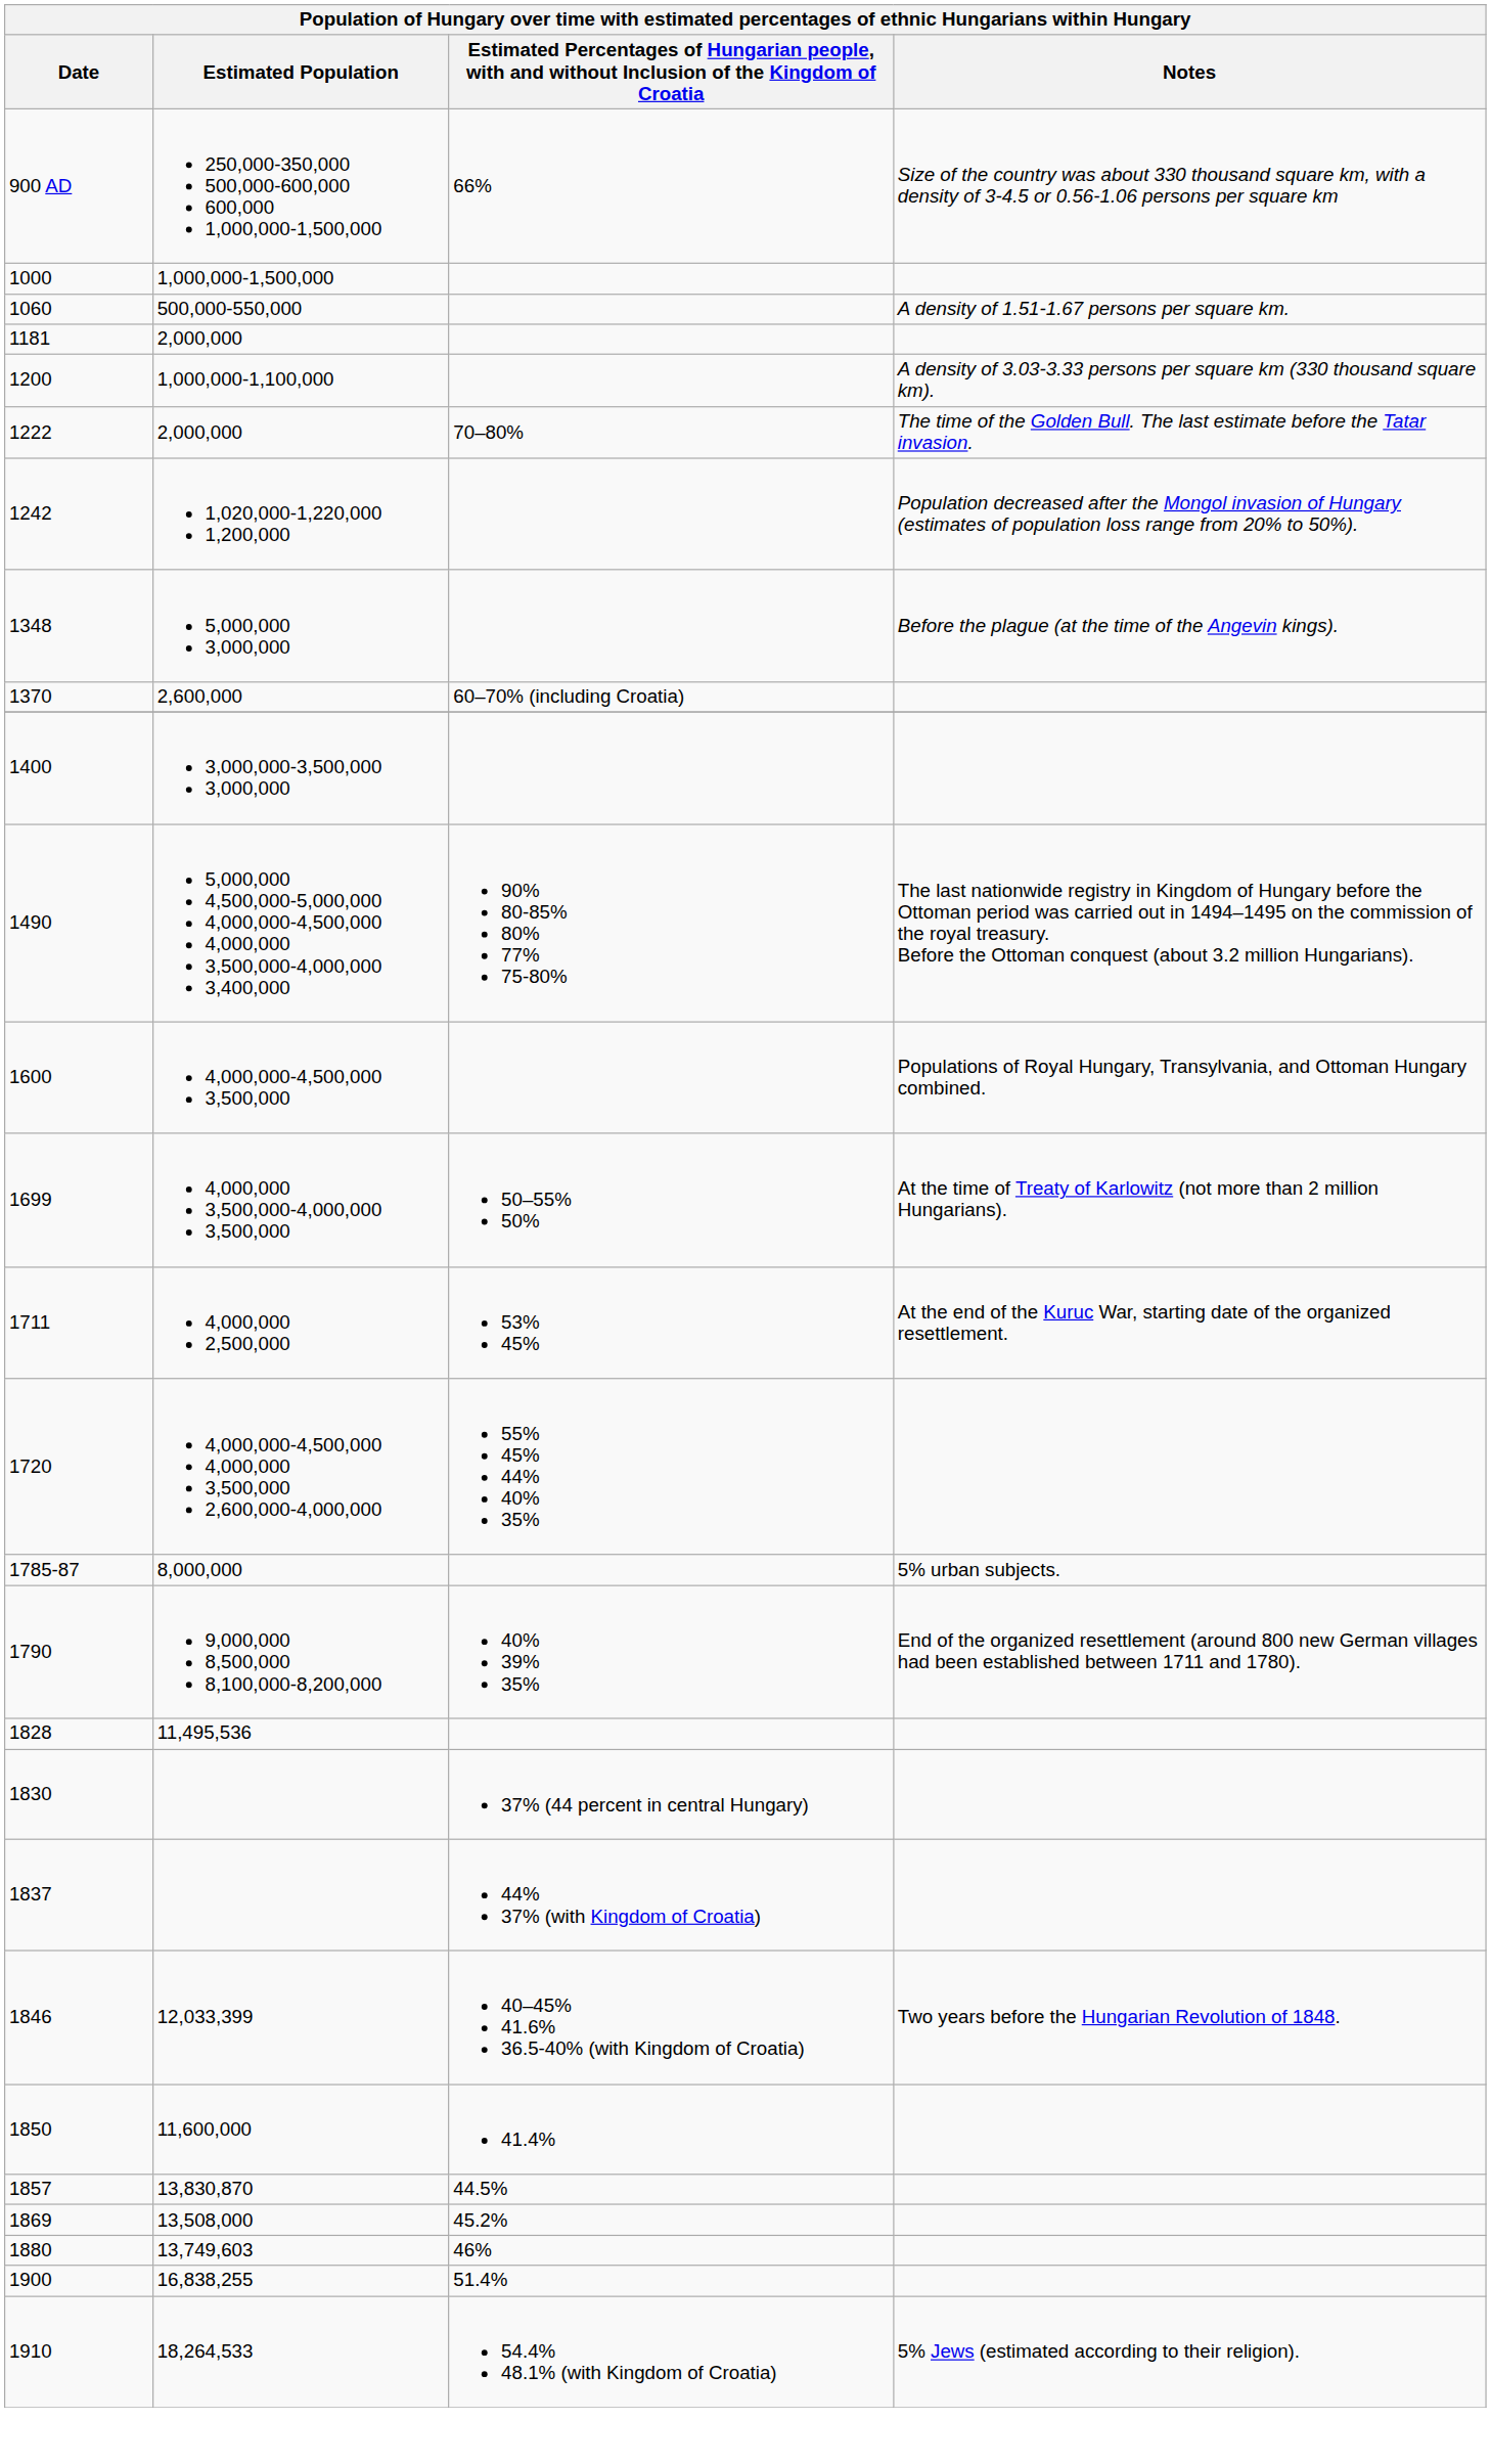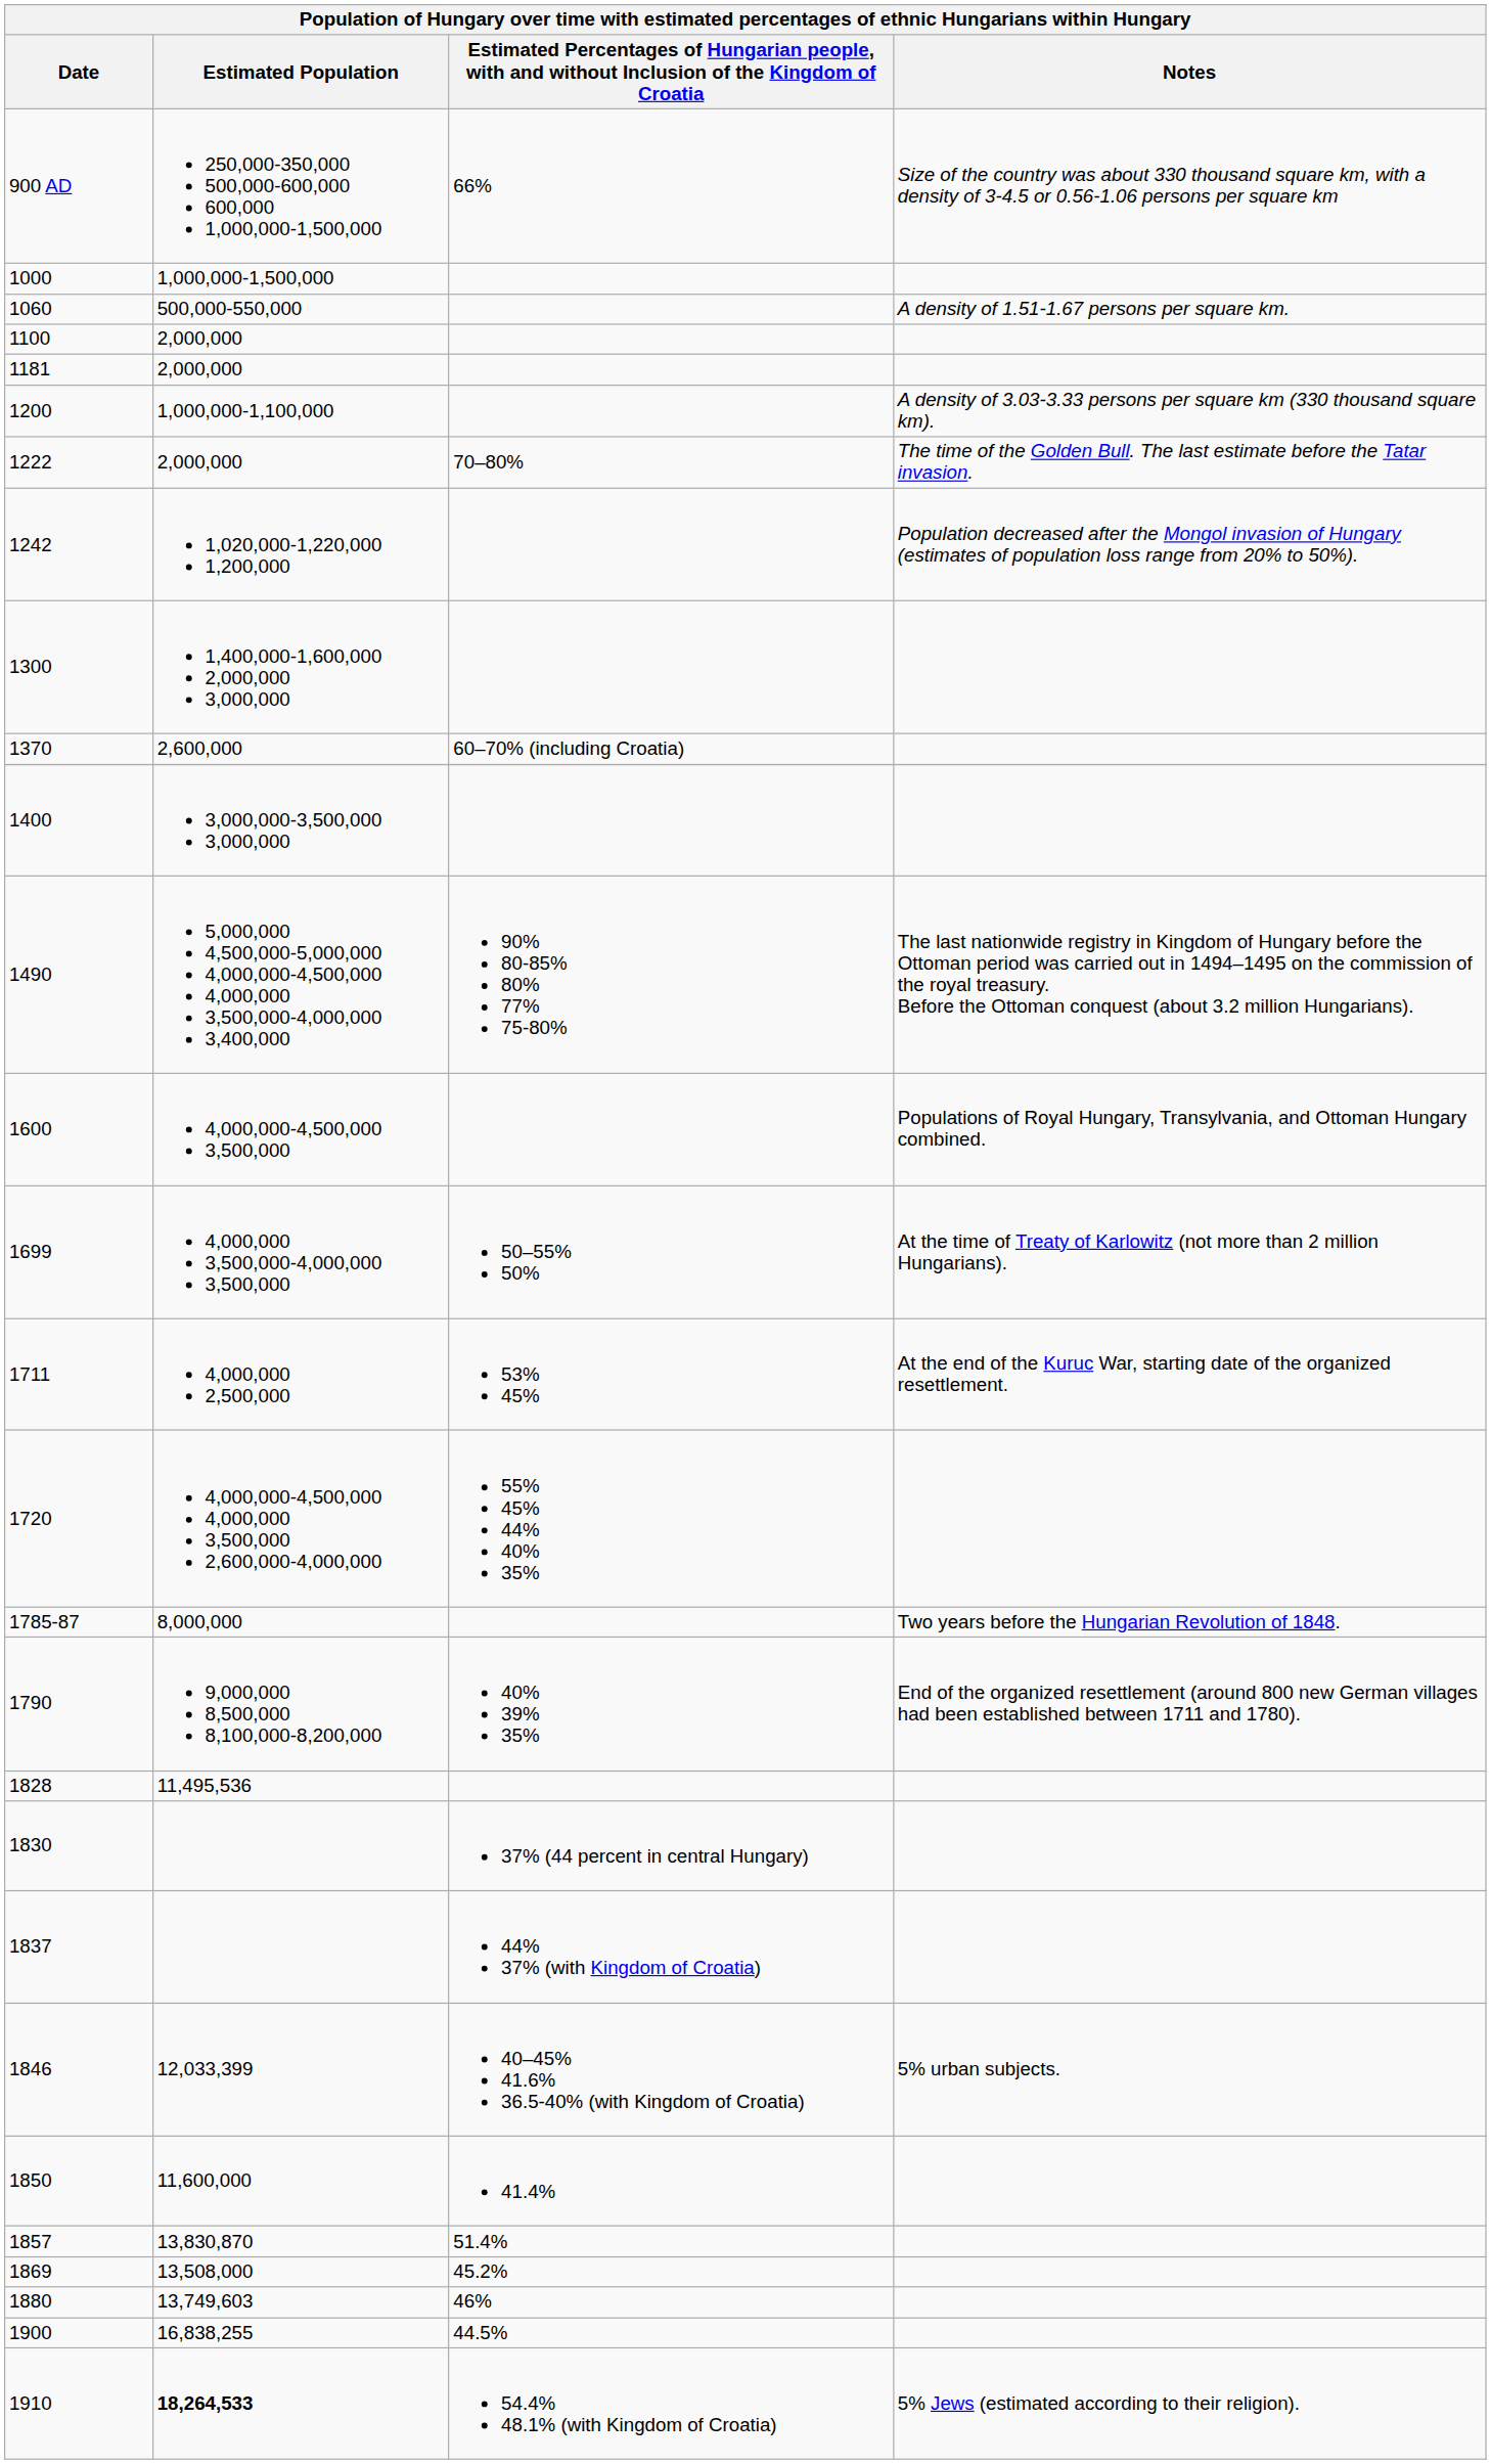+ row: 1100 | 2,000,000
+ row: 1300 | 1,400,000-1,600,000 2,000,000 3,000,000
- row: 1348 | 5,000,000 3,000,000 | Before the plague (at the time of the Angevin kings).
1785-87 | Notes: 5% urban subjects. -> Two years before the Hungarian Revolution of 1848.
1846 | Notes: Two years before the Hungarian Revolution of 1848. -> 5% urban subjects.
1857 | column 3: 44.5% -> 51.4%
1900 | column 3: 51.4% -> 44.5%
1910 | Estimated Population: normal -> bold
